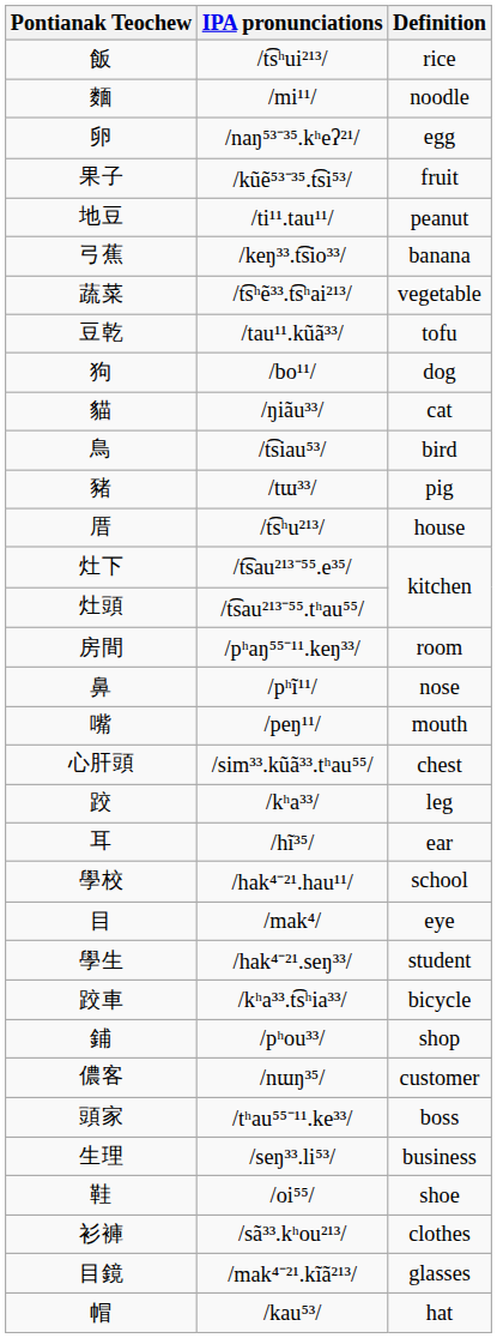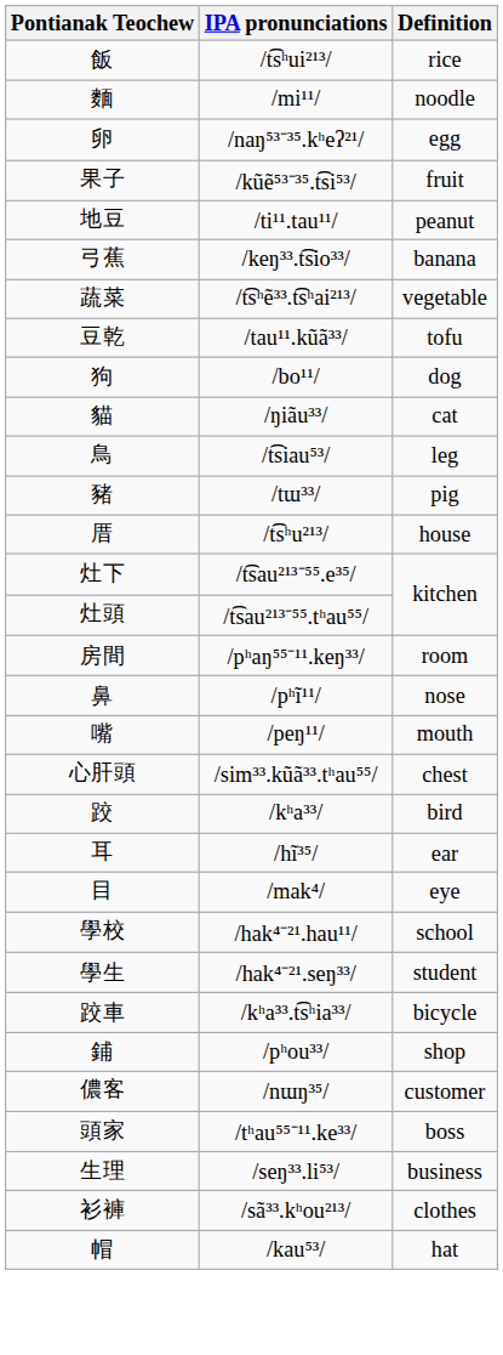鳥 | Definition: bird -> leg
跤 | Definition: leg -> bird
rows swapped: 目 <-> 學校
- row: 鞋 | /oi⁵⁵/ | shoe
- row: 目鏡 | /mak⁴⁻²¹.kĩã²¹³/ | glasses
